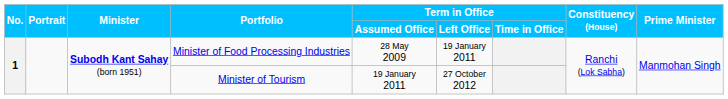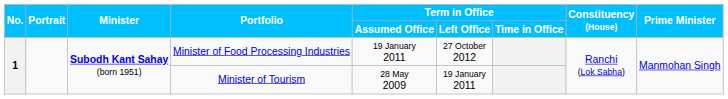Minister of Food Processing Industries | Term in Office / Assumed Office: 28 May 2009 -> 19 January 2011
Minister of Food Processing Industries | Term in Office / Left Office: 19 January 2011 -> 27 October 2012
Minister of Tourism | Term in Office / Assumed Office: 19 January 2011 -> 28 May 2009
Minister of Tourism | Term in Office / Left Office: 27 October 2012 -> 19 January 2011
